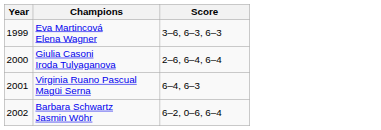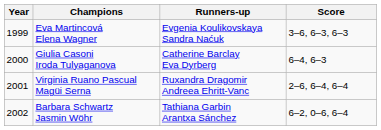+ column: Runners-up | Evgenia Koulikovskaya Sandra Naćuk | Catherine Barclay Eva Dyrberg | Ruxandra Dragomir Andreea Ehritt-Vanc | Tathiana Garbin Arantxa Sánchez
Giulia Casoni Iroda Tulyaganova | Score: 2–6, 6–4, 6–4 -> 6–4, 6–3
Virginia Ruano Pascual Magüi Serna | Score: 6–4, 6–3 -> 2–6, 6–4, 6–4
